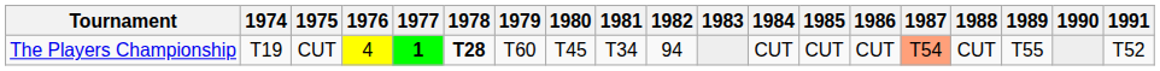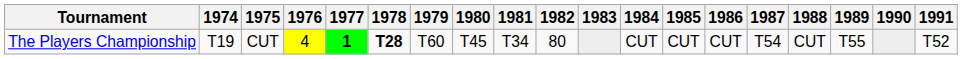The Players Championship | 1982: 94 -> 80
The Players Championship | 1987: lightsalmon background -> no background
